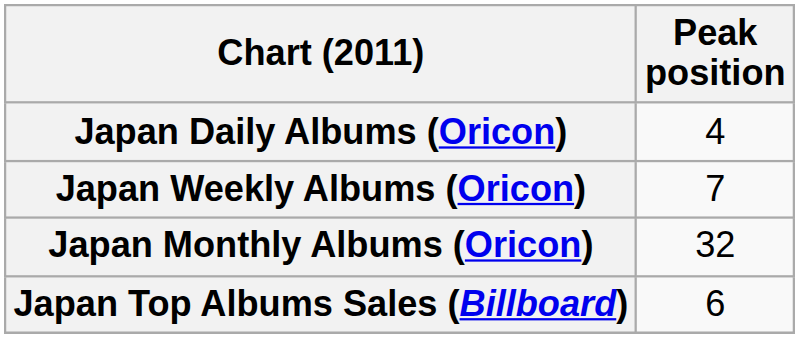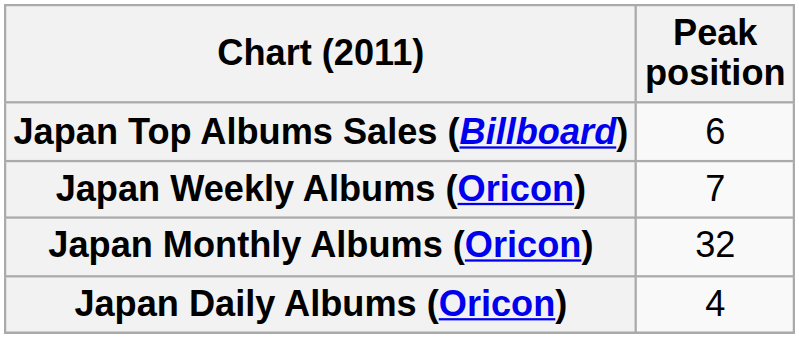rows swapped: Japan Daily Albums (Oricon) <-> Japan Top Albums Sales (Billboard)
